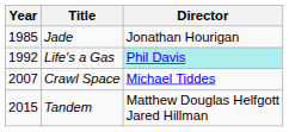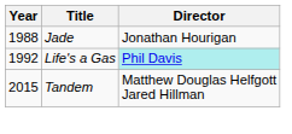Jade | Year: 1985 -> 1988
- row: 2007 | Crawl Space | Michael Tiddes
